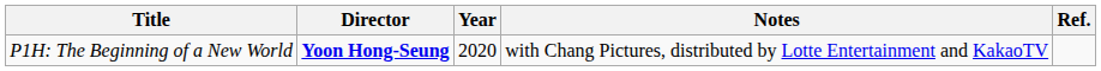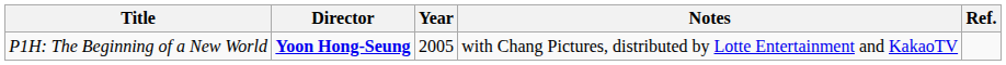P1H: The Beginning of a New World | Year: 2020 -> 2005
